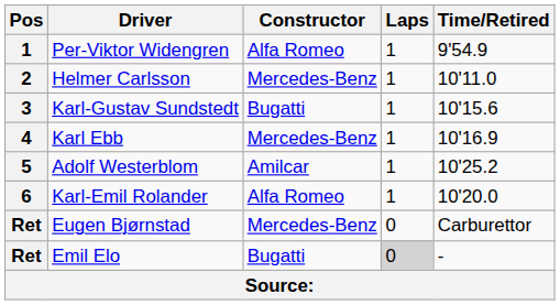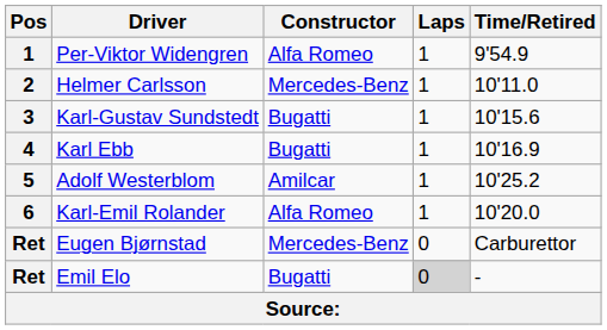Karl Ebb | Constructor: Mercedes-Benz -> Bugatti
